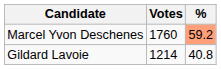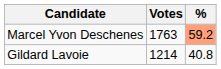Marcel Yvon Deschenes | Votes: 1760 -> 1763
